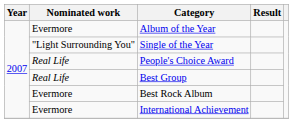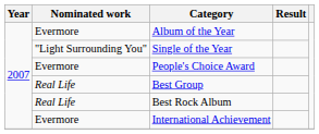People's Choice Award | Nominated work: Real Life -> Evermore
Best Rock Album | Nominated work: Evermore -> Real Life
